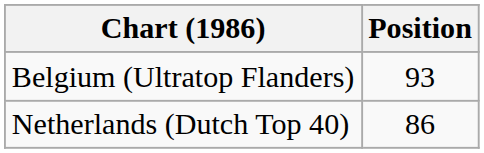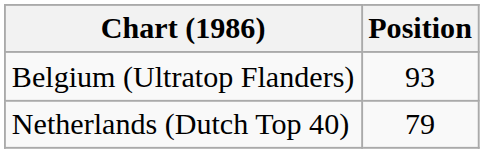Netherlands (Dutch Top 40) | Position: 86 -> 79
